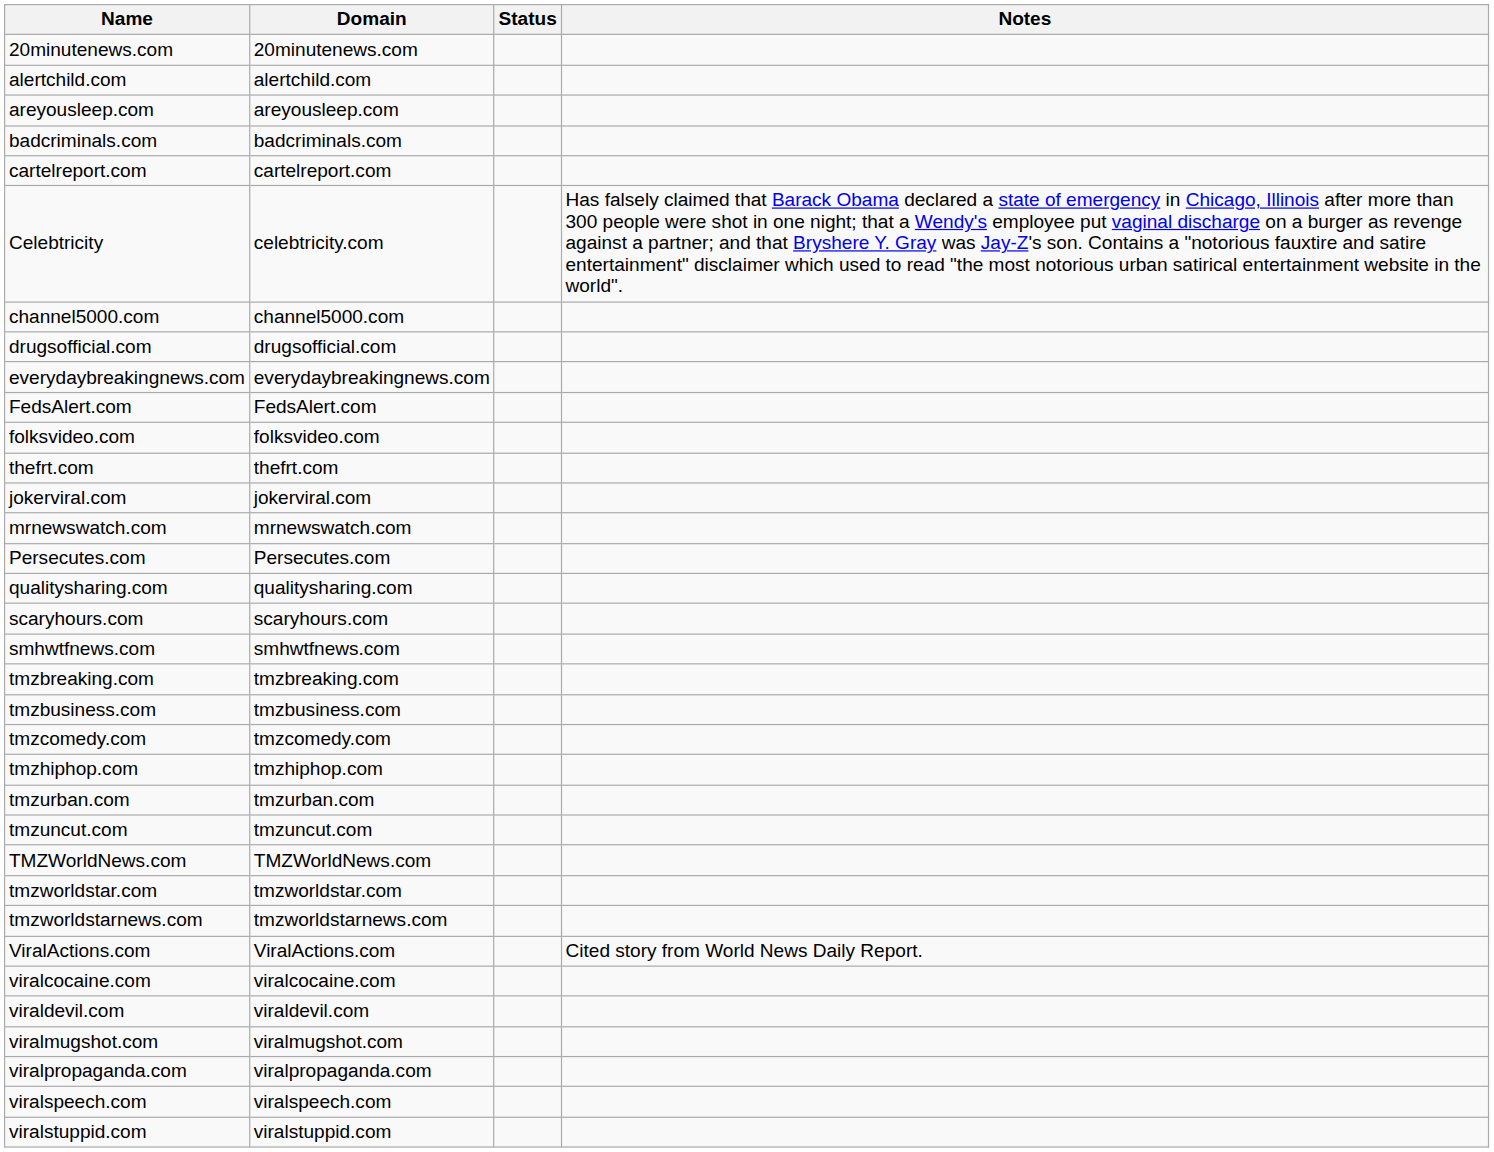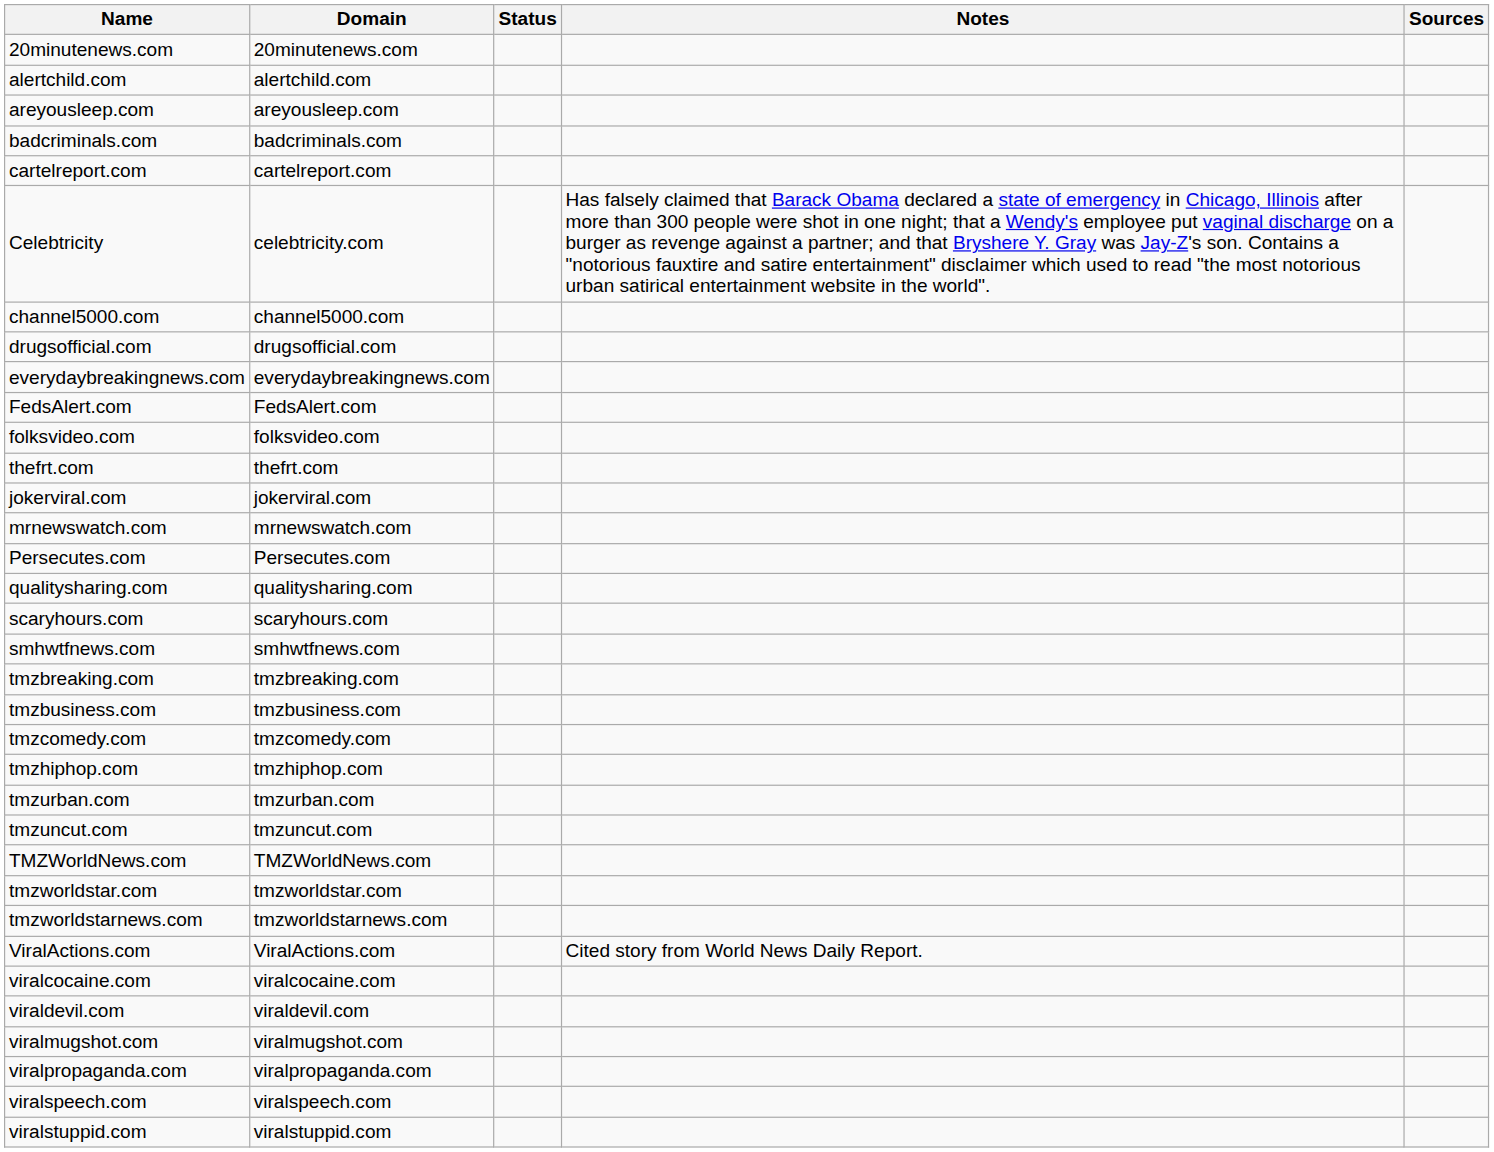+ column: Sources
